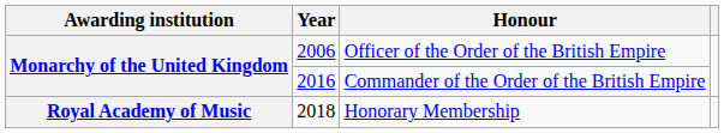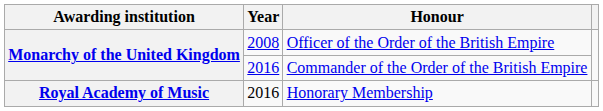Officer of the Order of the British Empire | Year: 2006 -> 2008
Honorary Membership | Year: 2018 -> 2016
